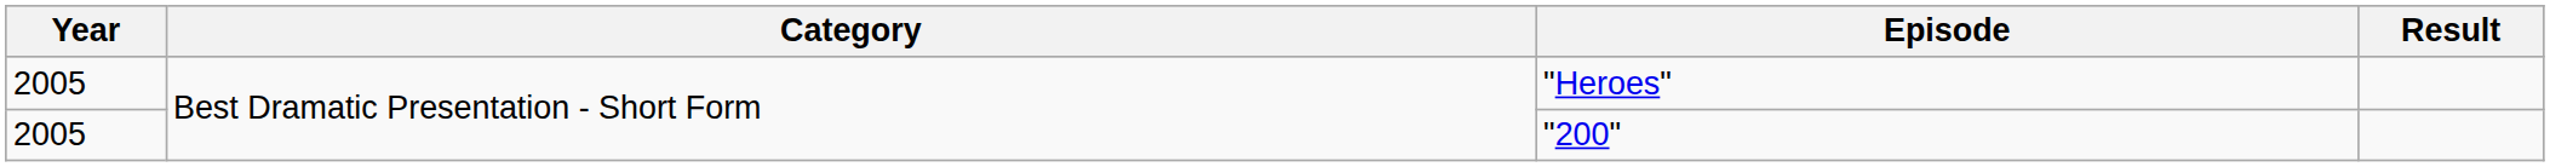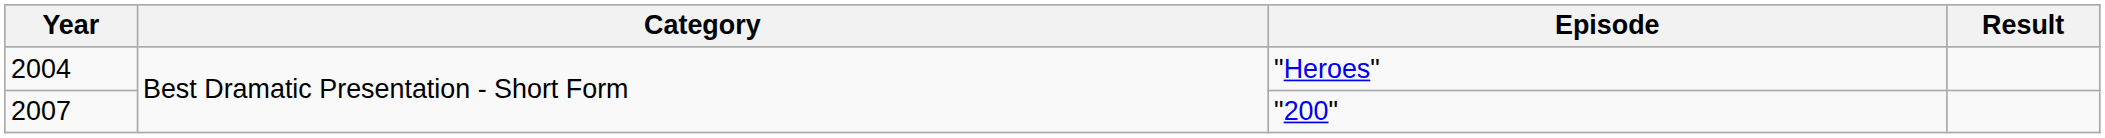"Heroes" | Year: 2005 -> 2004
"200" | Year: 2005 -> 2007
